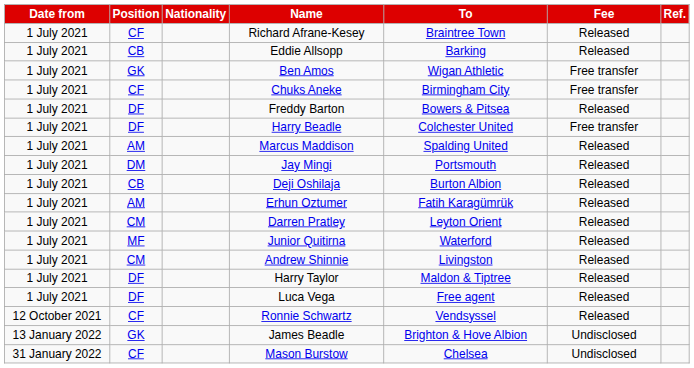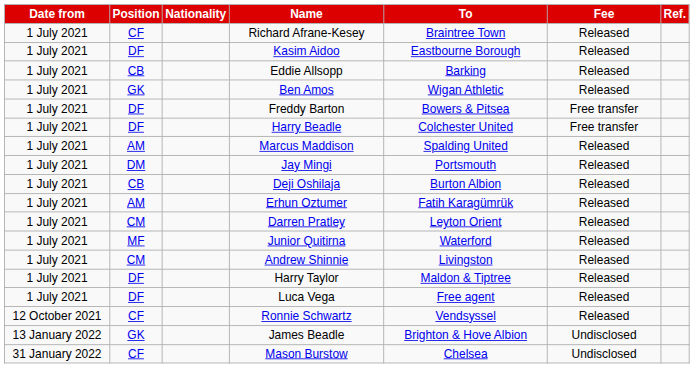+ row: 1 July 2021 | DF | Kasim Aidoo | Eastbourne Borough | Released
Ben Amos | Fee: Free transfer -> Released
- row: 1 July 2021 | CF | Chuks Aneke | Birmingham City | Free transfer
Freddy Barton | Fee: Released -> Free transfer
